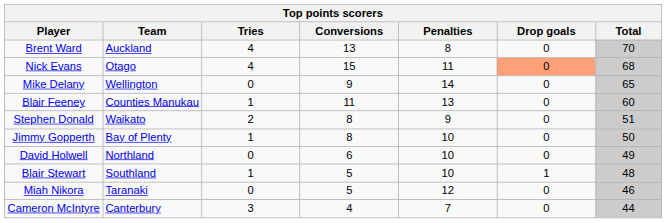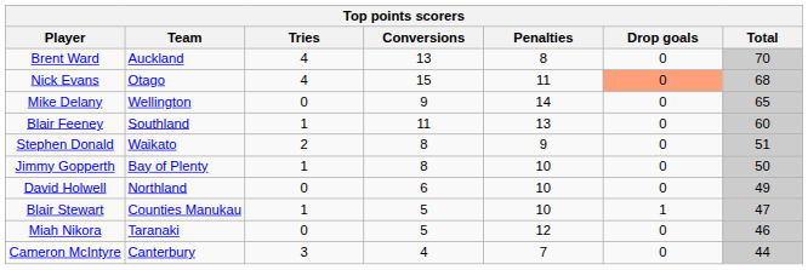Blair Feeney | Team: Counties Manukau -> Southland
Blair Stewart | Team: Southland -> Counties Manukau
Blair Stewart | Total: 48 -> 47
